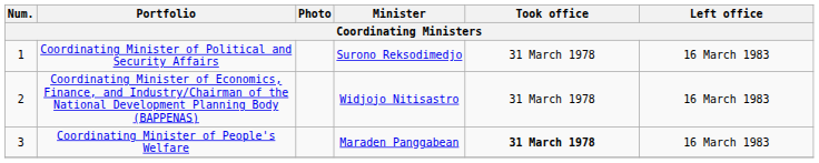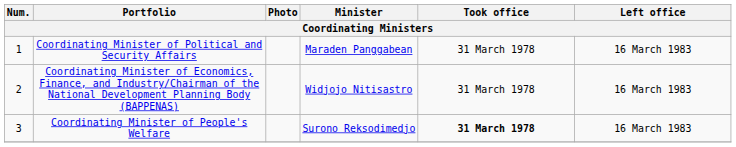Coordinating Minister of Political and Security Affairs | Minister: Surono Reksodimedjo -> Maraden Panggabean
Coordinating Minister of People's Welfare | Minister: Maraden Panggabean -> Surono Reksodimedjo
